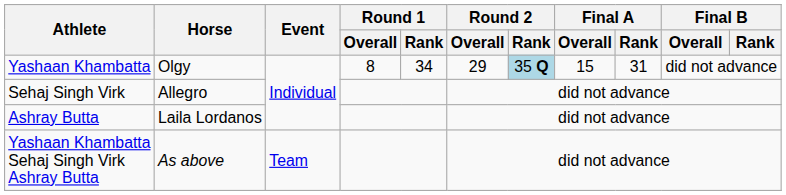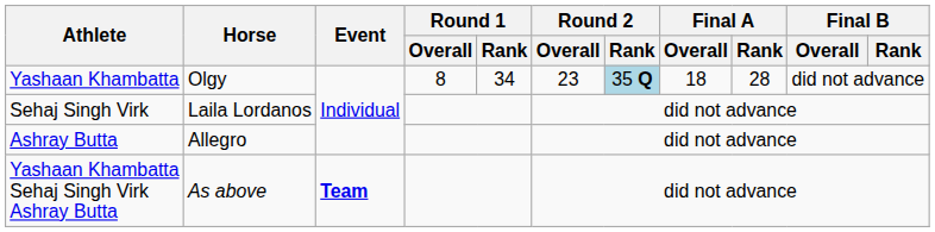Yashaan Khambatta | Round 2 / Overall: 29 -> 23
Yashaan Khambatta | Final A / Overall: 15 -> 18
Yashaan Khambatta | Final A / Rank: 31 -> 28
Sehaj Singh Virk | Horse: Allegro -> Laila Lordanos
Ashray Butta | Horse: Laila Lordanos -> Allegro
Yashaan Khambatta Sehaj Singh Virk Ashray Butta | Event: normal -> bold
